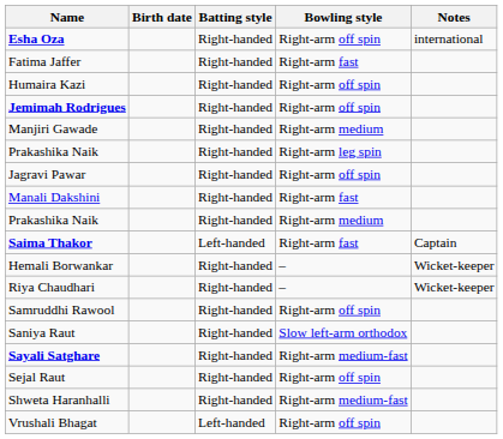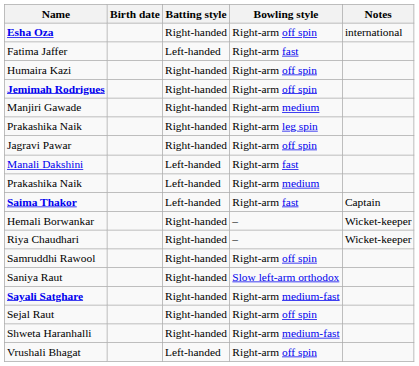Fatima Jaffer | Batting style: Right-handed -> Left-handed
Manali Dakshini | Batting style: Right-handed -> Left-handed
Prakashika Naik / Right-arm medium | Batting style: Right-handed -> Left-handed
